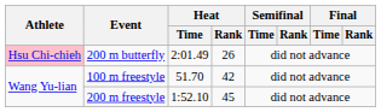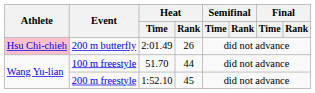100 m freestyle | Heat / Rank: 42 -> 44
